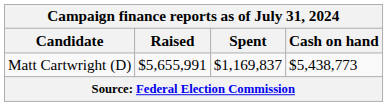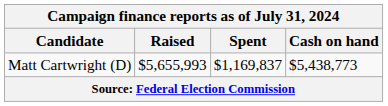Matt Cartwright (D) | Raised: $5,655,991 -> $5,655,993
